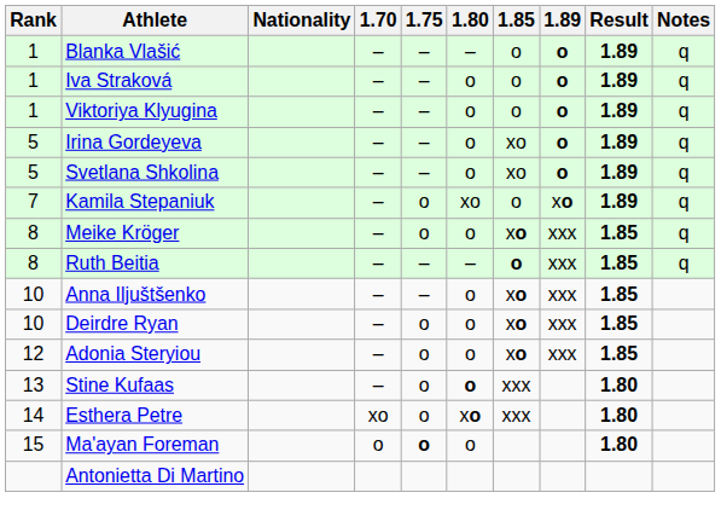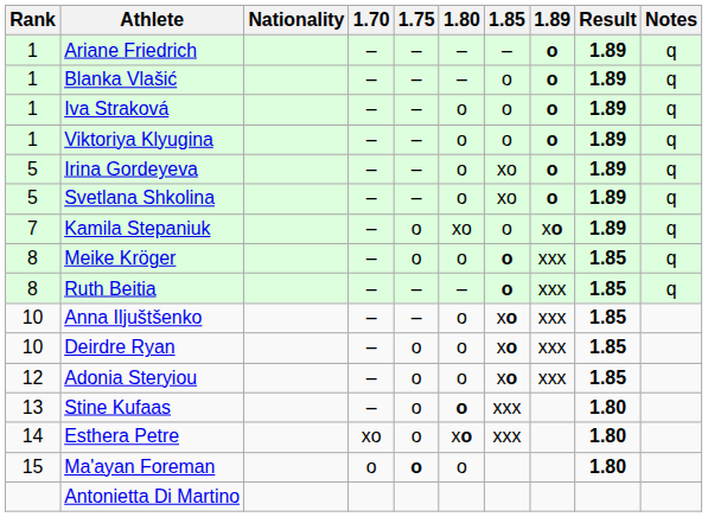+ row: 1 | Ariane Friedrich | – | – | – | – | o | 1.89 | q
Meike Kröger | 1.85: xo -> o
